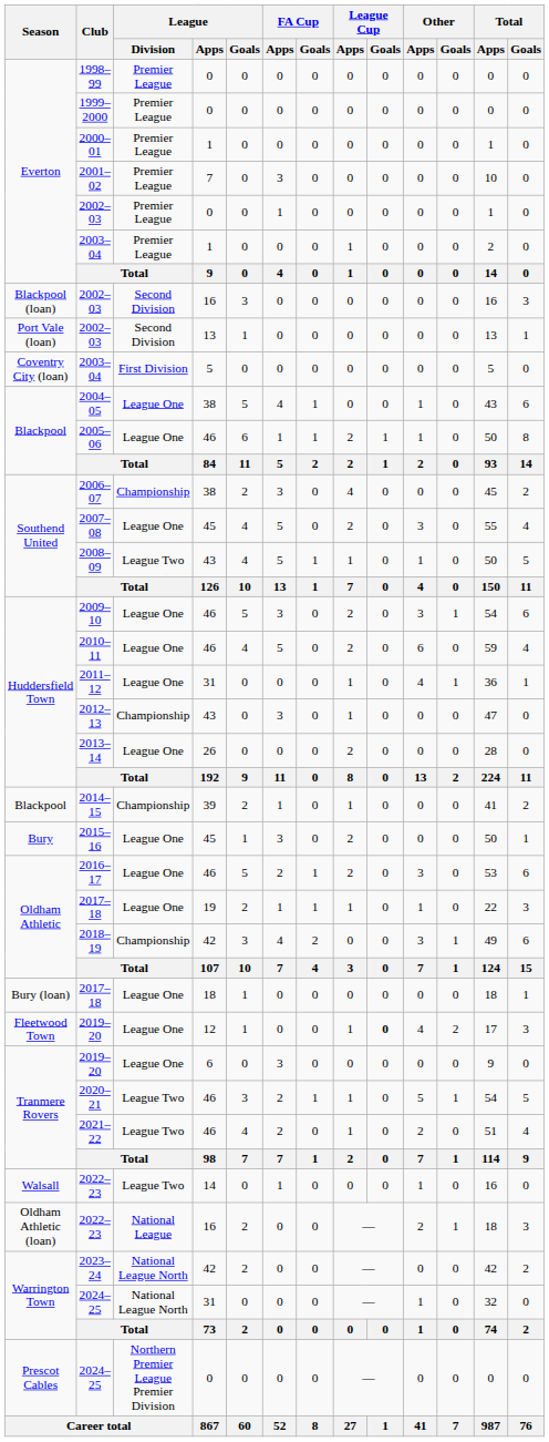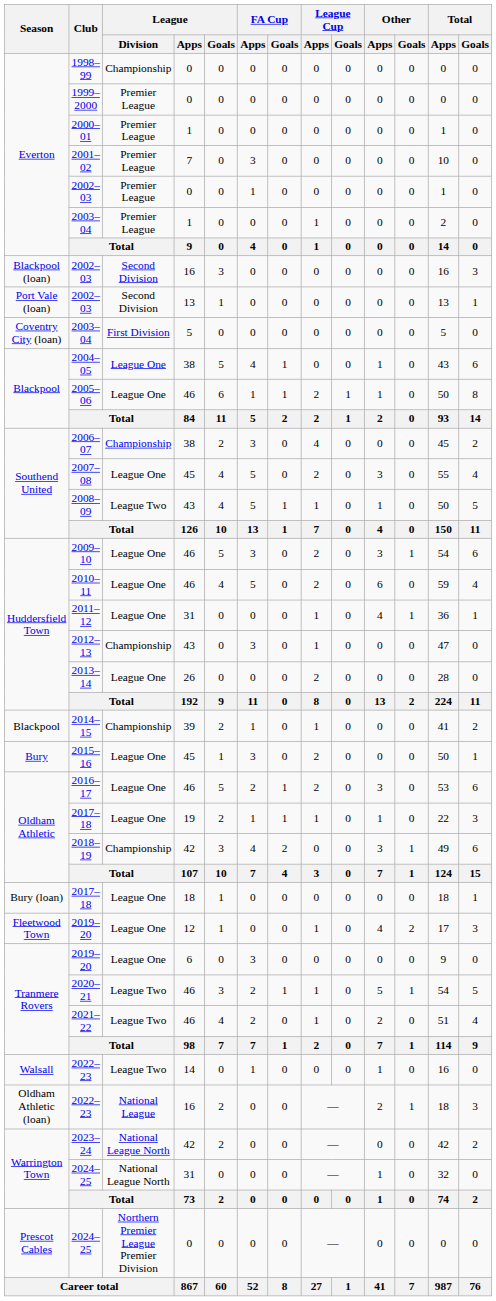1998–99 | League / Division: Premier League -> Championship
2019–20 / 12 | League Cup / Goals: bold -> normal
